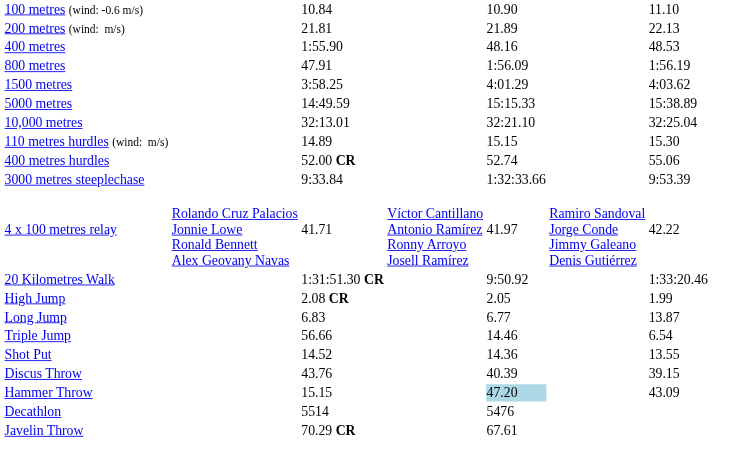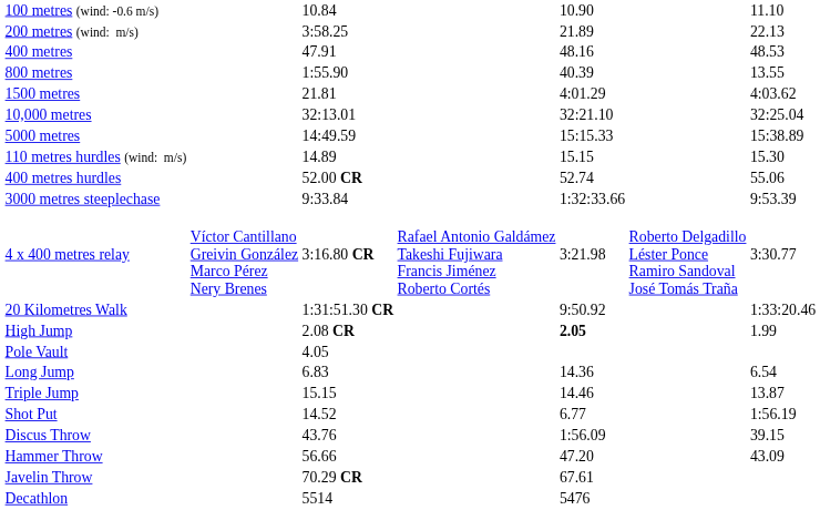200 metres (wind: m/s) | column 3: 21.81 -> 3:58.25
400 metres | column 3: 1:55.90 -> 47.91
800 metres | column 3: 47.91 -> 1:55.90
800 metres | column 5: 1:56.09 -> 40.39
800 metres | column 7: 1:56.19 -> 13.55
1500 metres | column 3: 3:58.25 -> 21.81
rows swapped: 5000 metres <-> 10,000 metres
- row: 4 x 100 metres relay | Rolando Cruz Palacios Jonnie Lowe Ronald Bennett Alex Geovany Navas | 41.71 | Víctor Cantillano Antonio Ramírez Ronny Arroyo Josell Ramírez | 41.97 | Ramiro Sandoval Jorge Conde Jimmy Galeano Denis Gutiérrez | 42.22
+ row: 4 x 400 metres relay | Víctor Cantillano Greivin González Marco Pérez Nery Brenes | 3:16.80 CR | Rafael Antonio Galdámez Takeshi Fujiwara Francis Jiménez Roberto Cortés | 3:21.98 | Roberto Delgadillo Léster Ponce Ramiro Sandoval José Tomás Traña | 3:30.77
High Jump | column 5: normal -> bold
+ row: Pole Vault | 4.05
Long Jump | column 5: 6.77 -> 14.36
Long Jump | column 7: 13.87 -> 6.54
Triple Jump | column 3: 56.66 -> 15.15
Triple Jump | column 7: 6.54 -> 13.87
Shot Put | column 5: 14.36 -> 6.77
Shot Put | column 7: 13.55 -> 1:56.19
Discus Throw | column 5: 40.39 -> 1:56.09
Hammer Throw | column 3: 15.15 -> 56.66
Hammer Throw | column 5: lightblue background -> no background
rows swapped: Javelin Throw <-> Decathlon
